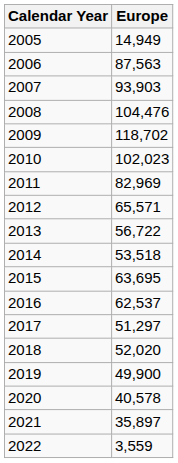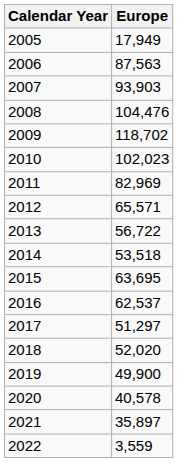2005 | Europe: 14,949 -> 17,949
